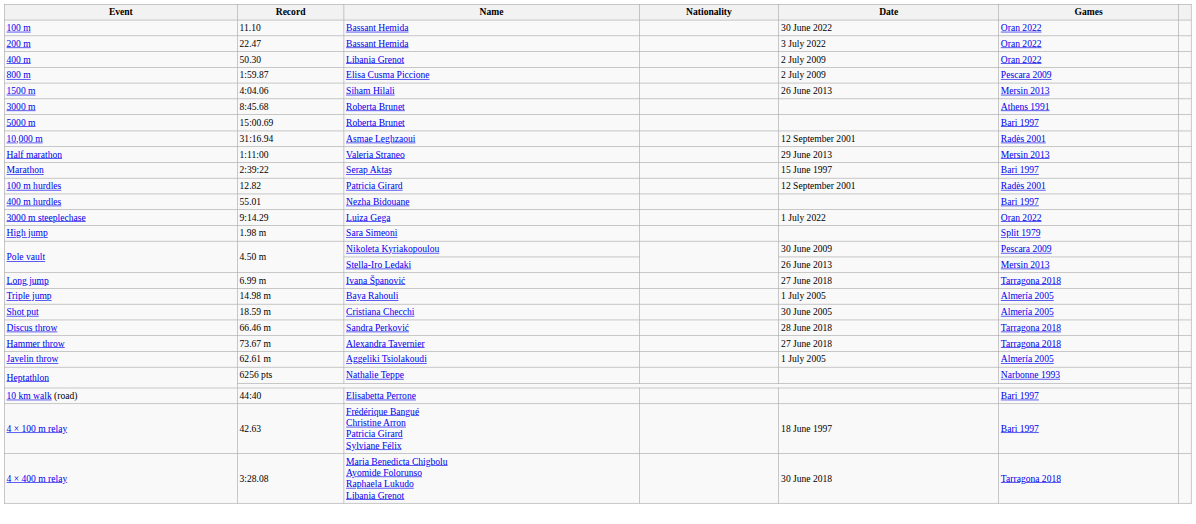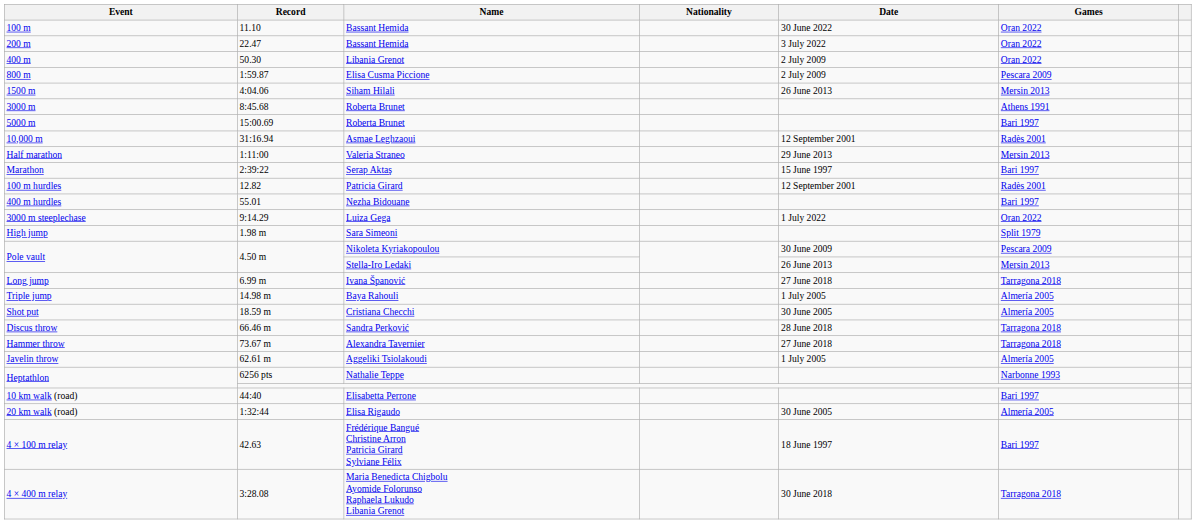+ row: 20 km walk (road) | 1:32:44 | Elisa Rigaudo | 30 June 2005 | Almería 2005
